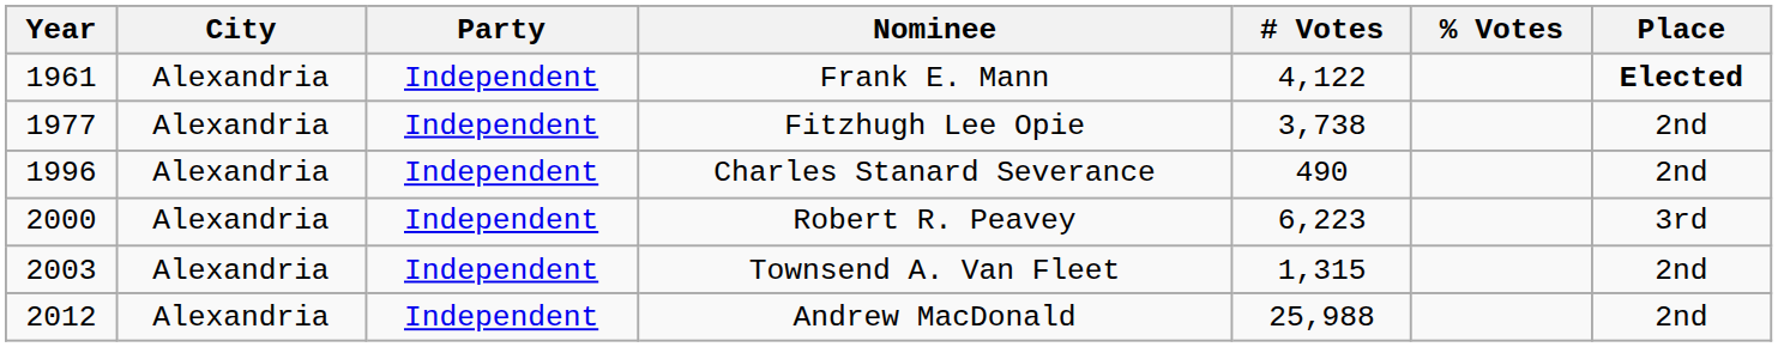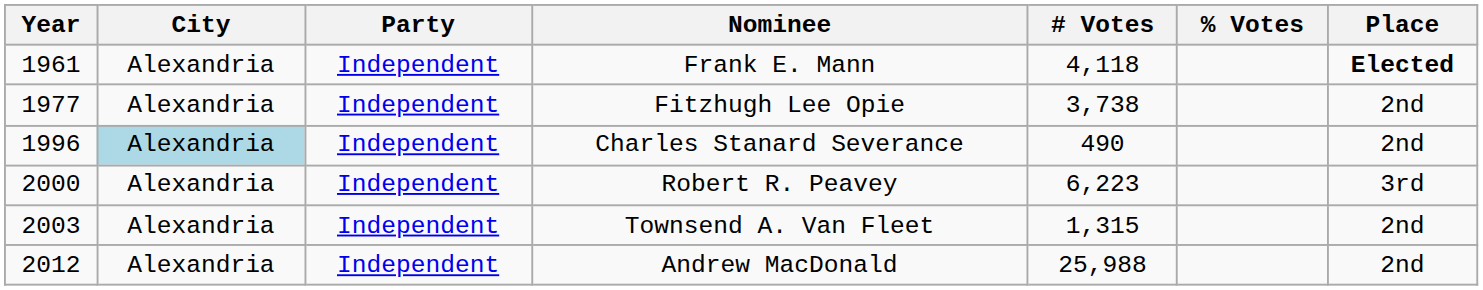Frank E. Mann | # Votes: 4,122 -> 4,118
Charles Stanard Severance | City: no background -> lightblue background
